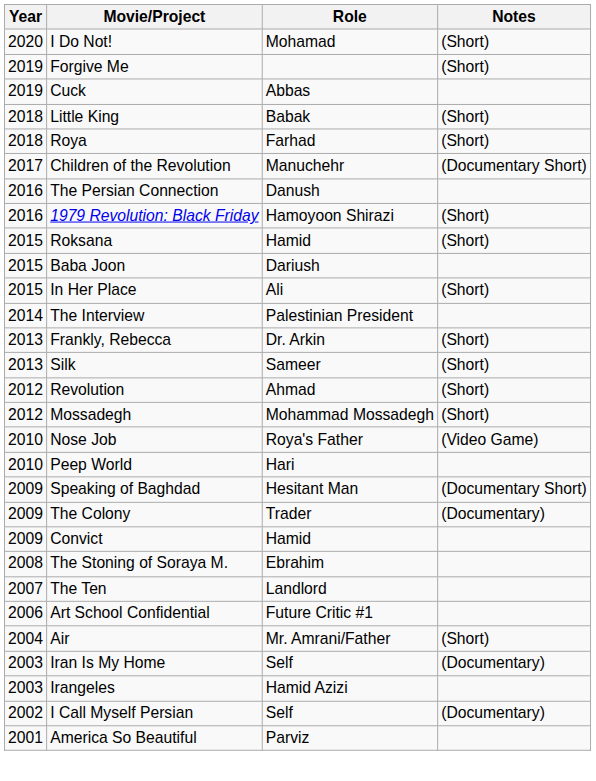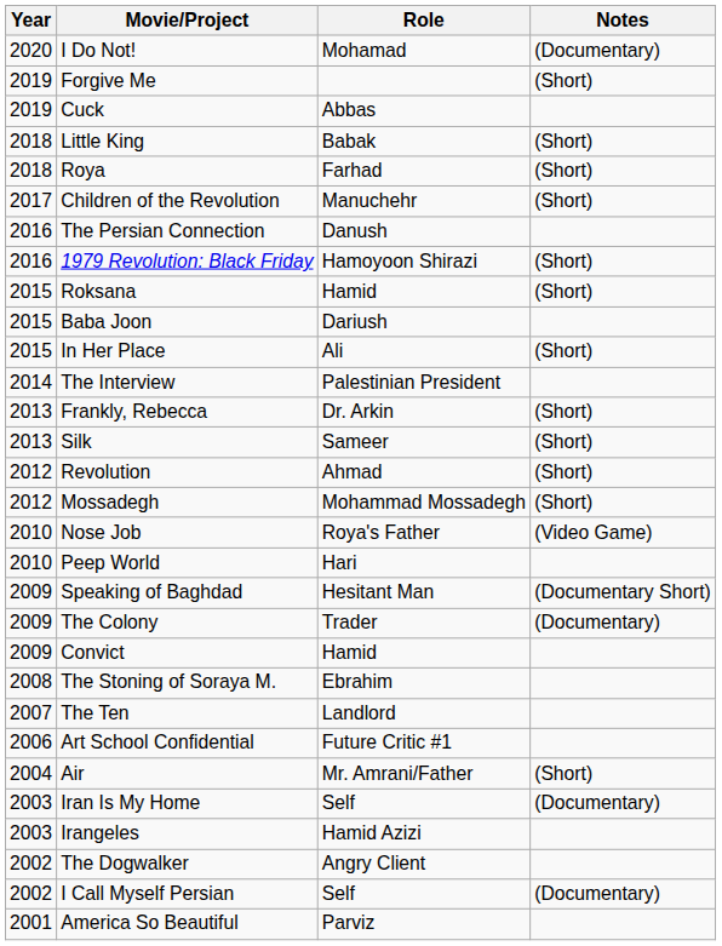I Do Not! | Notes: (Short) -> (Documentary)
Children of the Revolution | Notes: (Documentary Short) -> (Short)
+ row: 2002 | The Dogwalker | Angry Client
